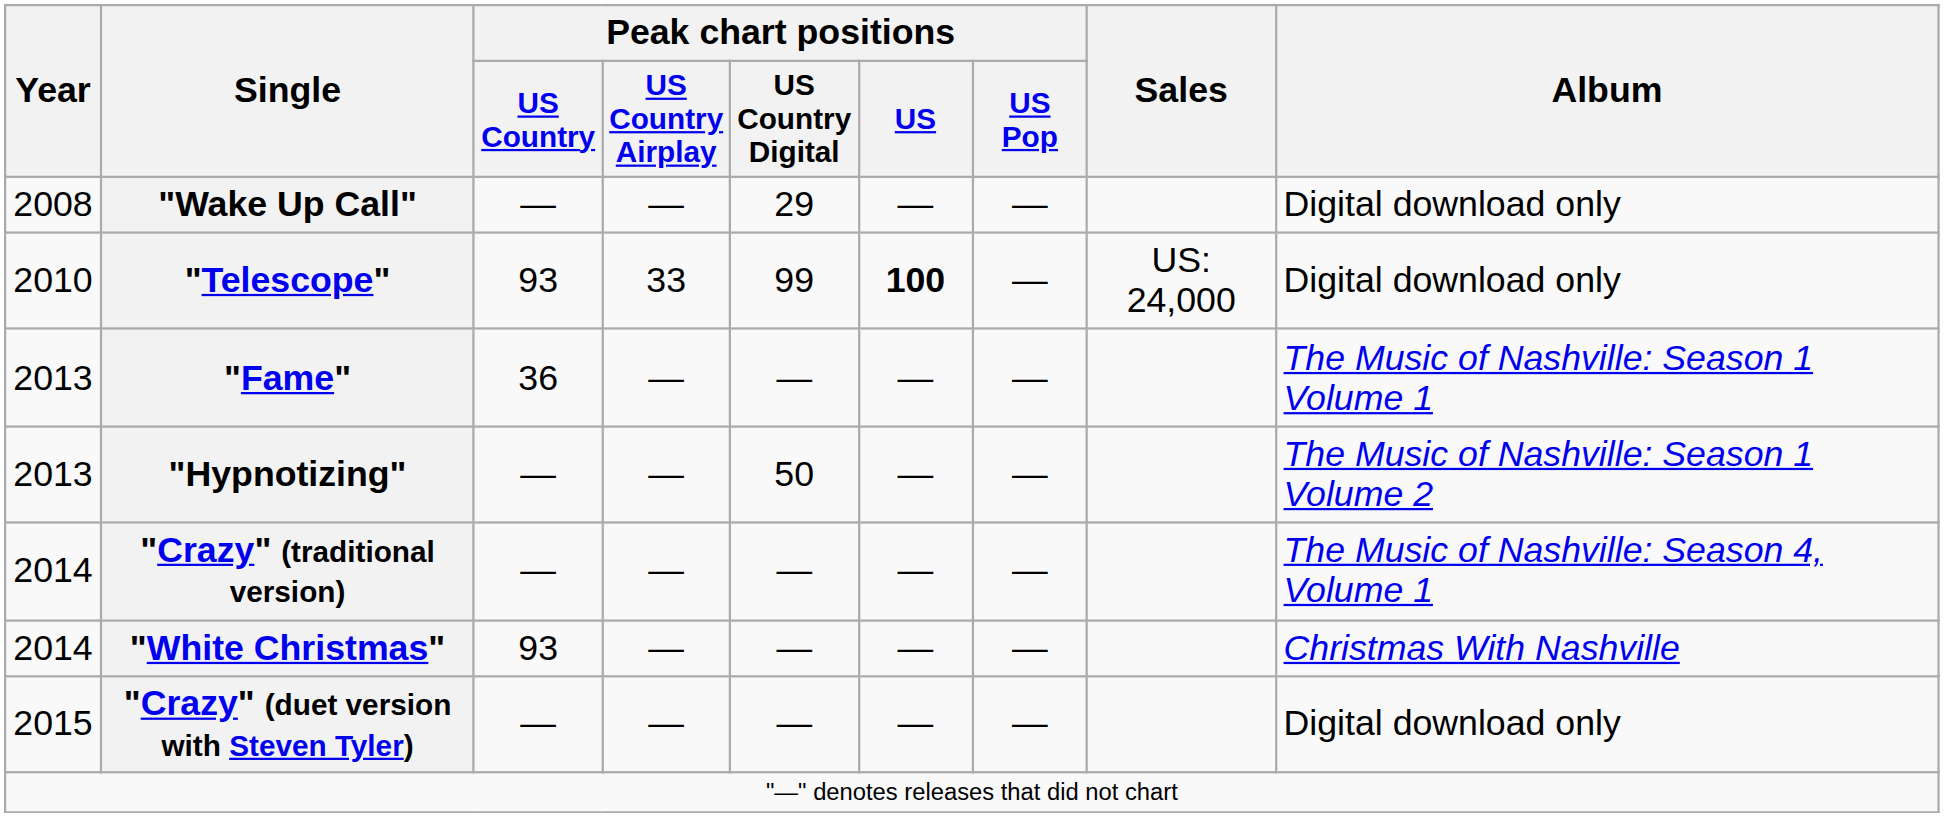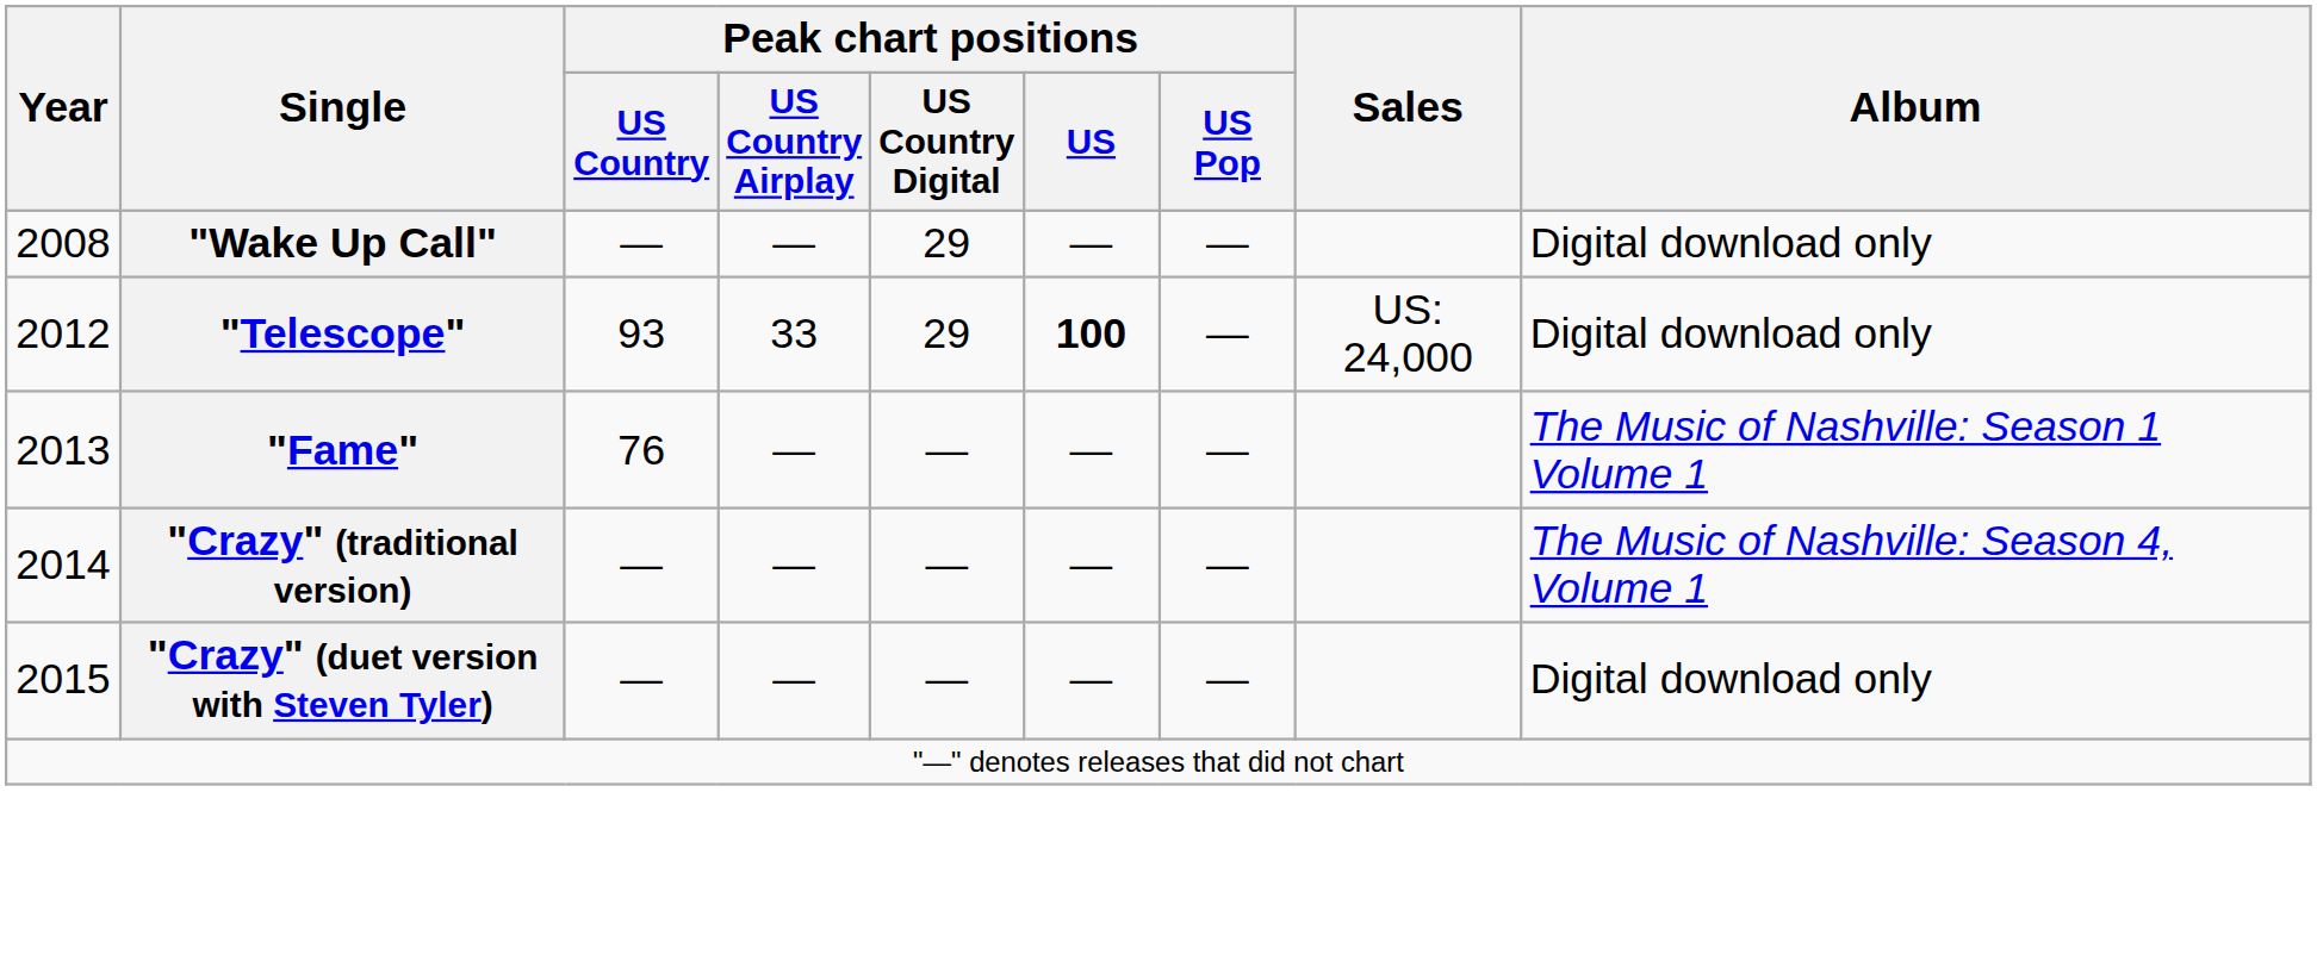"Telescope" | Year: 2010 -> 2012
"Telescope" | Peak chart positions / US Country Digital: 99 -> 29
"Fame" | Peak chart positions / US Country: 36 -> 76
- row: 2013 | "Hypnotizing" | — | — | 50 | — | — | The Music of Nashville: Season 1 Volume 2
- row: 2014 | "White Christmas" | 93 | — | — | — | — | Christmas With Nashville
